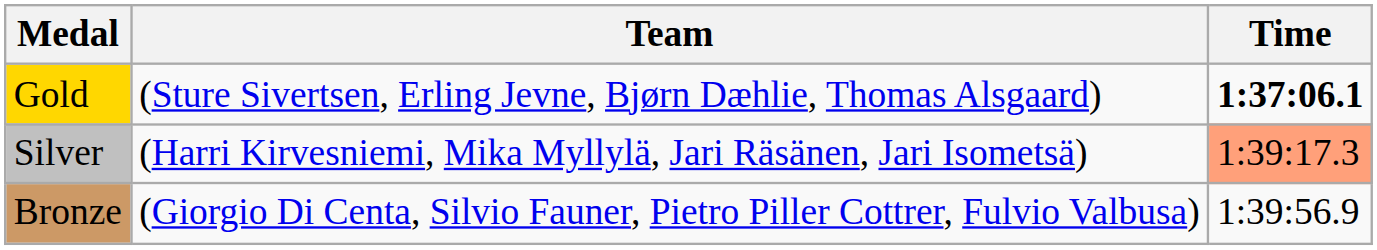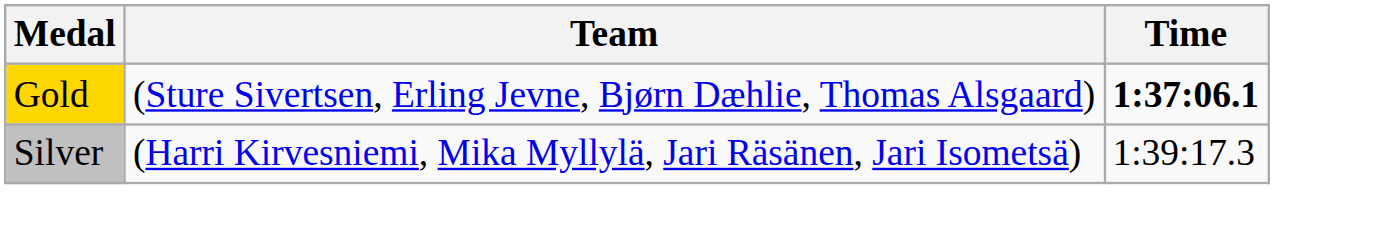Silver | Time: lightsalmon background -> no background
- row: Bronze | (Giorgio Di Centa, Silvio Fauner, Pietro Piller Cottrer, Fulvio Valbusa) | 1:39:56.9
